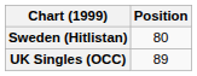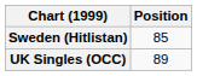Sweden (Hitlistan) | Position: 80 -> 85
